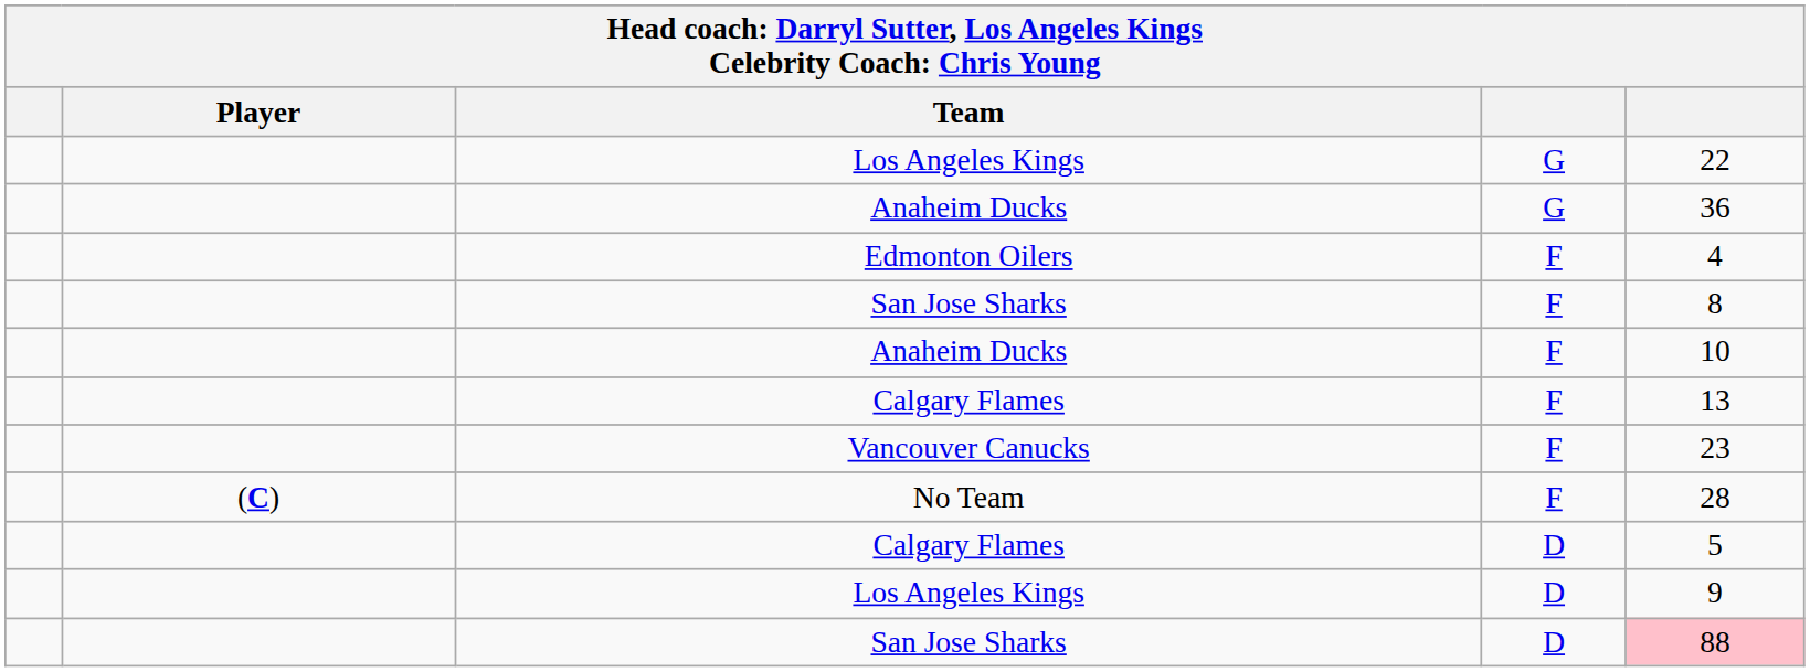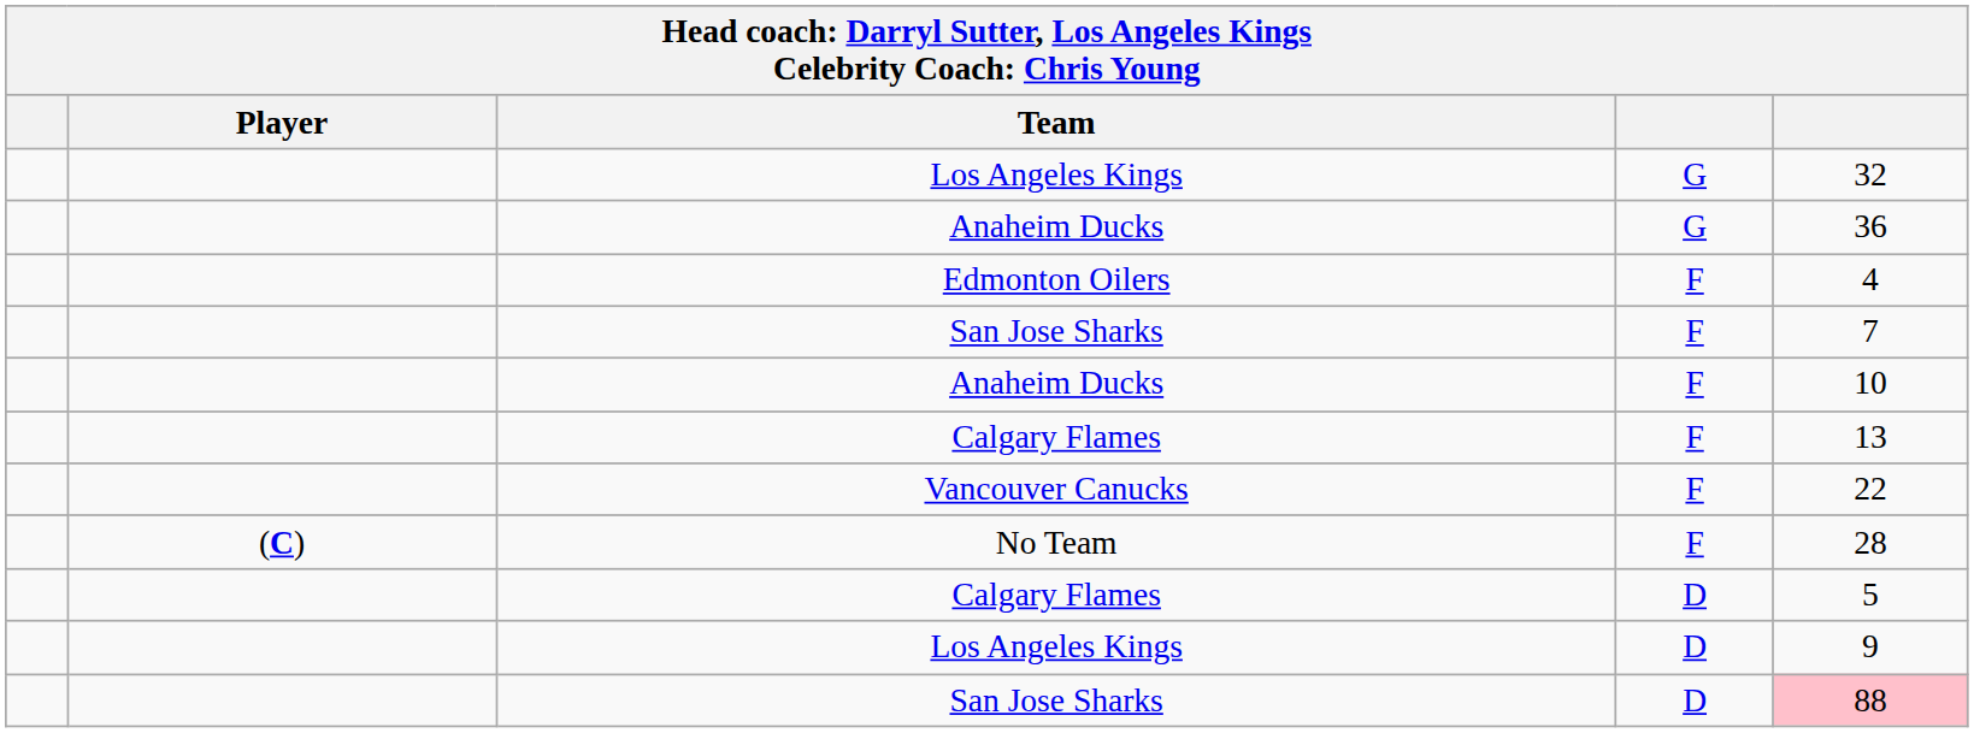Los Angeles Kings / G | column 5: 22 -> 32
San Jose Sharks / F | column 5: 8 -> 7
Vancouver Canucks | column 5: 23 -> 22
